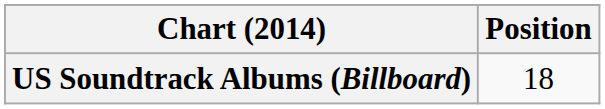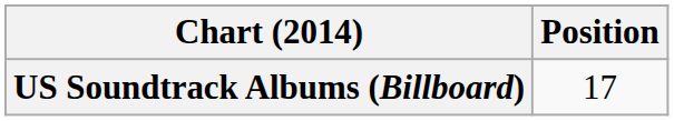US Soundtrack Albums (Billboard) | Position: 18 -> 17
